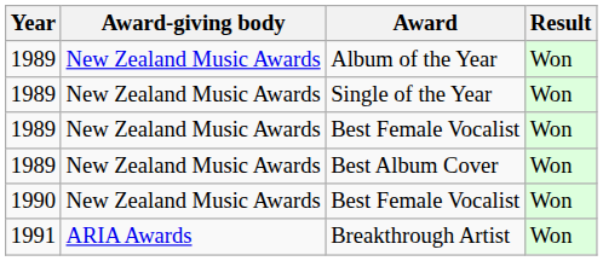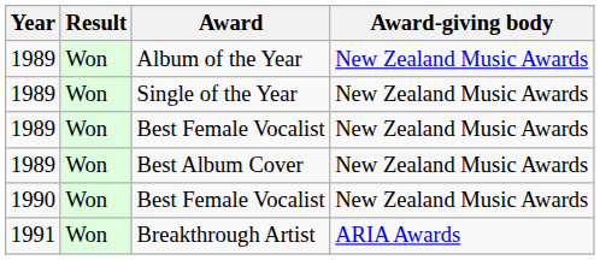columns swapped: Award-giving body <-> Result
